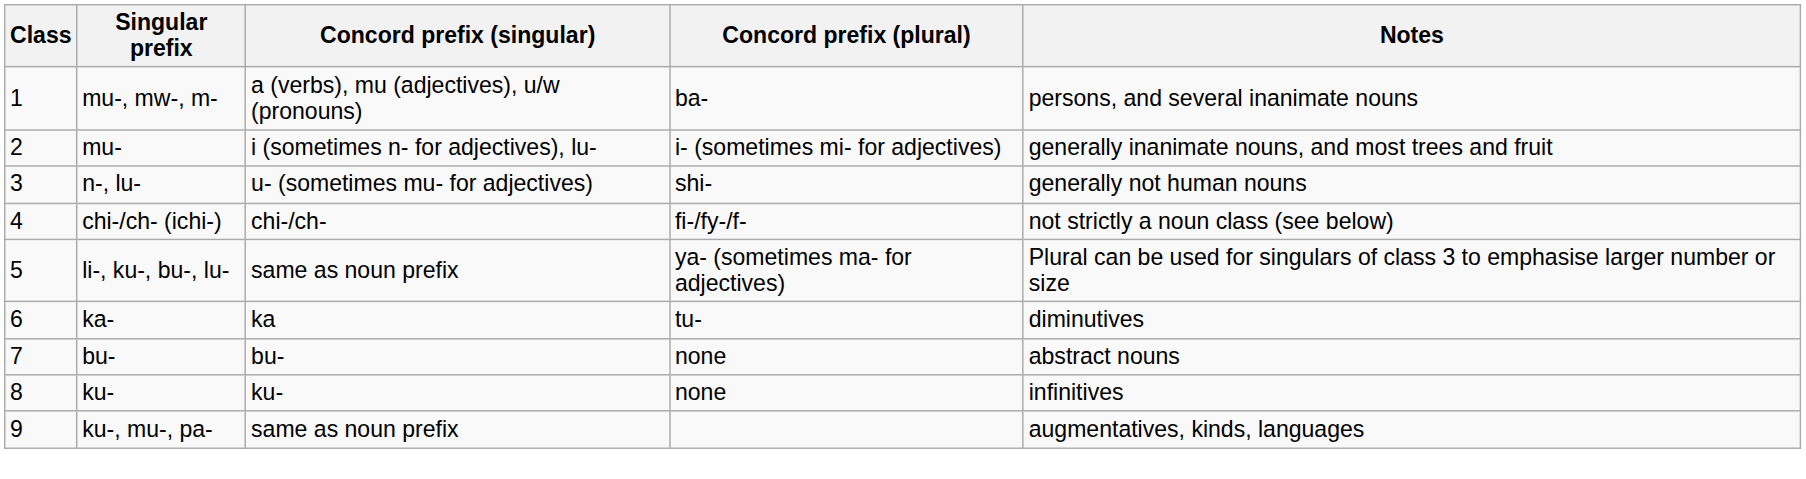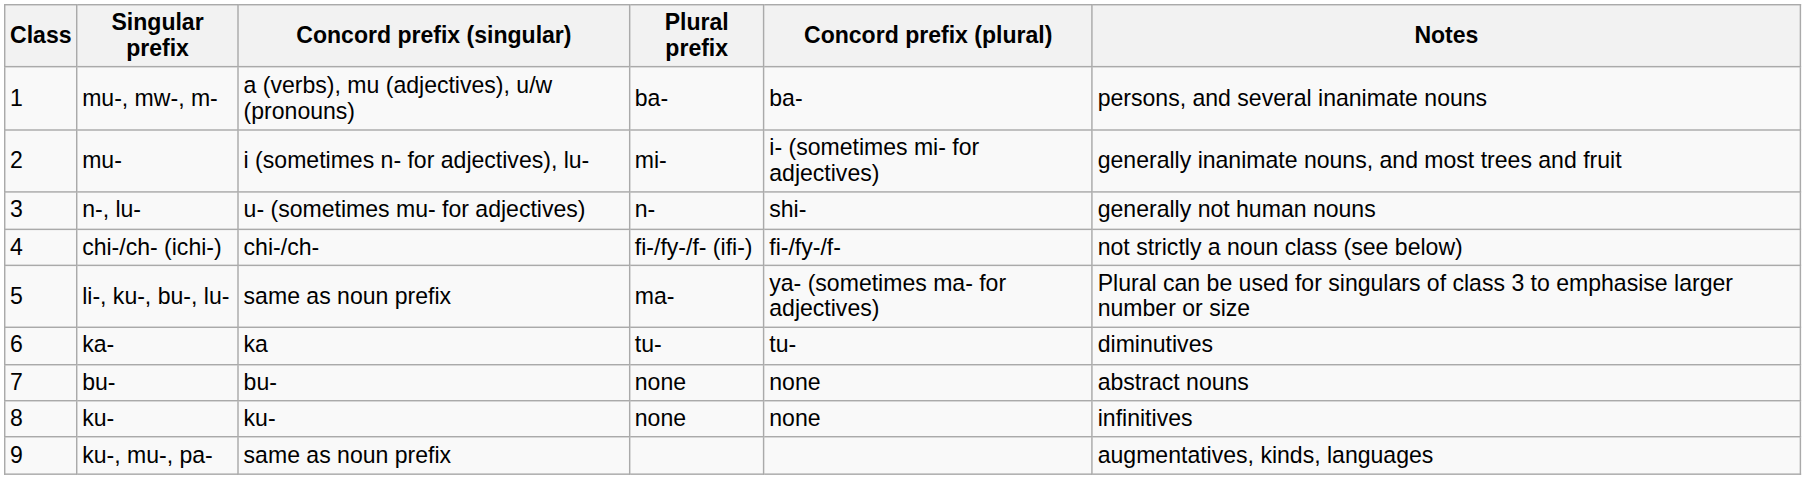+ column: Plural prefix | ba- | mi- | n- | fi-/fy-/f- (ifi-) | ma- | tu- | none | none
